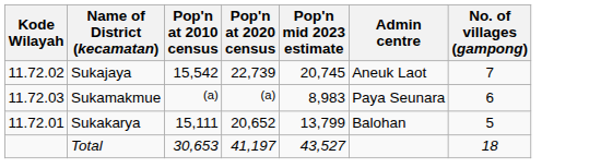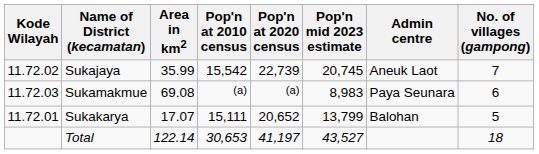+ column: Area in km2 | 35.99 | 69.08 | 17.07 | 122.14
